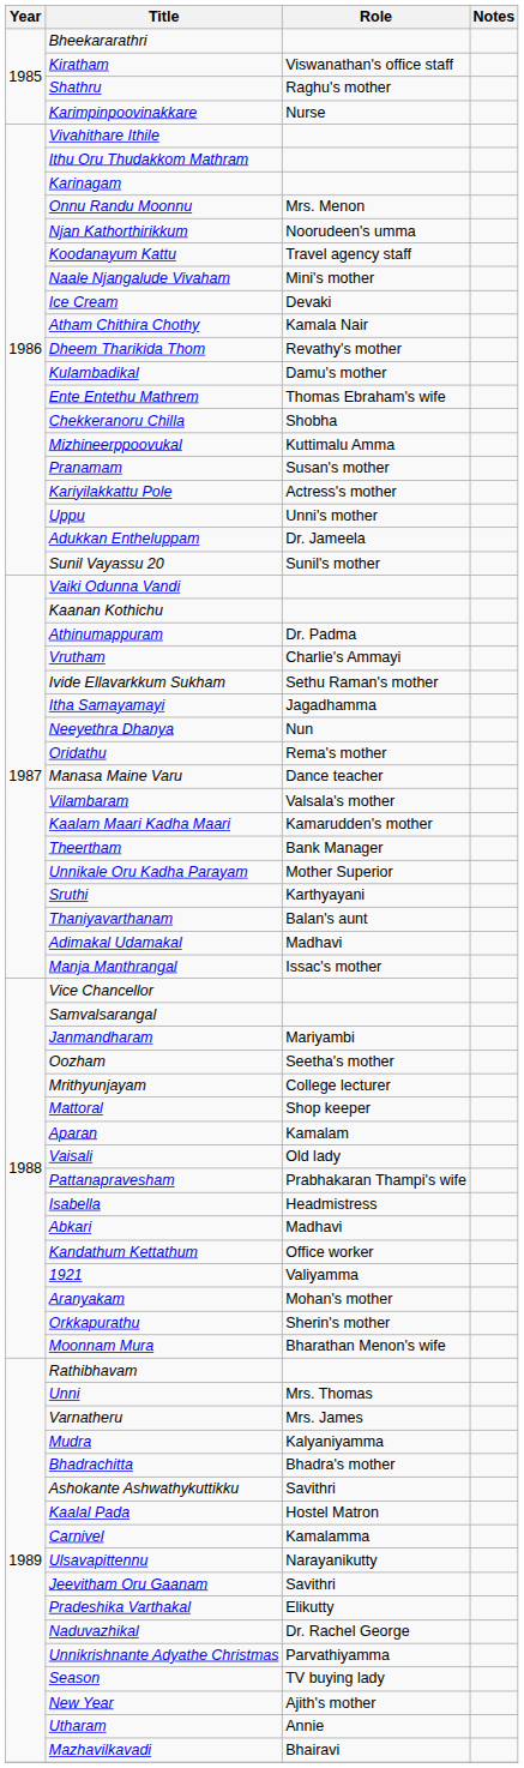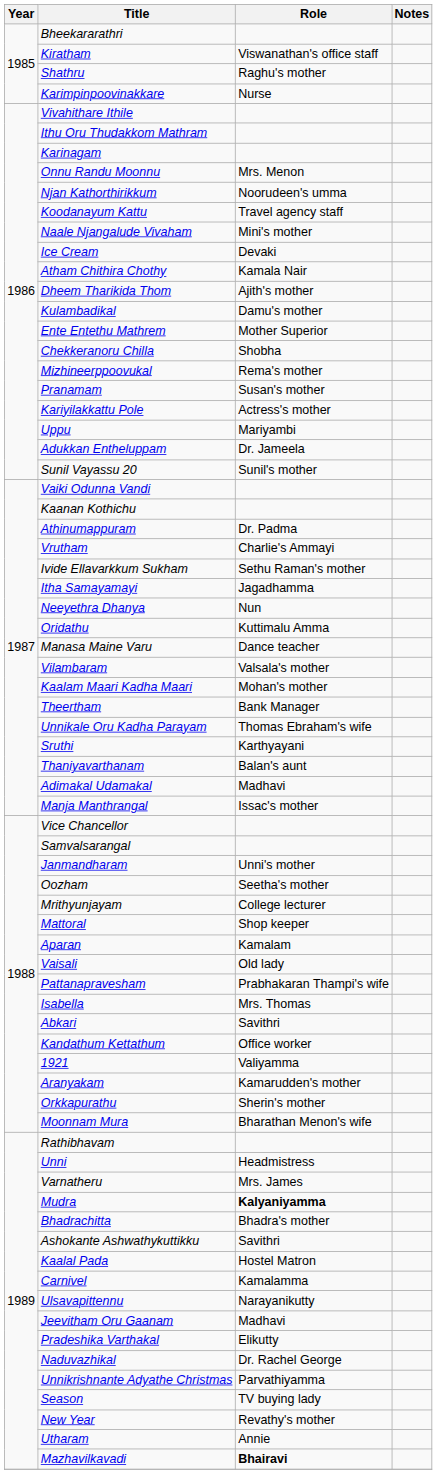Dheem Tharikida Thom | Role: Revathy's mother -> Ajith's mother
Ente Entethu Mathrem | Role: Thomas Ebraham's wife -> Mother Superior
Mizhineerppoovukal | Role: Kuttimalu Amma -> Rema's mother
Uppu | Role: Unni's mother -> Mariyambi
Oridathu | Role: Rema's mother -> Kuttimalu Amma
Kaalam Maari Kadha Maari | Role: Kamarudden's mother -> Mohan's mother
Unnikale Oru Kadha Parayam | Role: Mother Superior -> Thomas Ebraham's wife
Janmandharam | Role: Mariyambi -> Unni's mother
Isabella | Role: Headmistress -> Mrs. Thomas
Abkari | Role: Madhavi -> Savithri
Aranyakam | Role: Mohan's mother -> Kamarudden's mother
Unni | Role: Mrs. Thomas -> Headmistress
Mudra | Role: normal -> bold
Jeevitham Oru Gaanam | Role: Savithri -> Madhavi
New Year | Role: Ajith's mother -> Revathy's mother
Mazhavilkavadi | Role: normal -> bold
